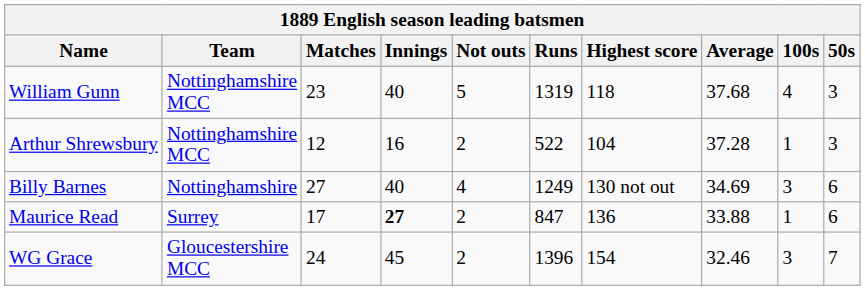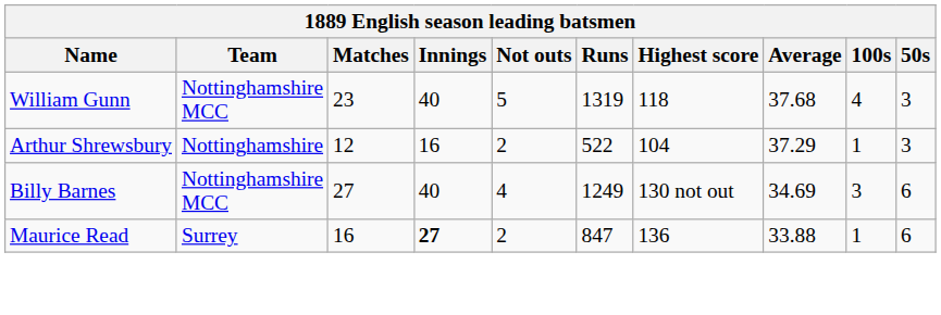Arthur Shrewsbury | Team: Nottinghamshire MCC -> Nottinghamshire
Arthur Shrewsbury | Average: 37.28 -> 37.29
Billy Barnes | Team: Nottinghamshire -> Nottinghamshire MCC
Maurice Read | Matches: 17 -> 16
- row: WG Grace | Gloucestershire MCC | 24 | 45 | 2 | 1396 | 154 | 32.46 | 3 | 7
